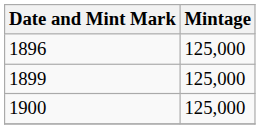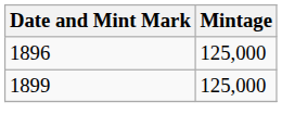- row: 1900 | 125,000
